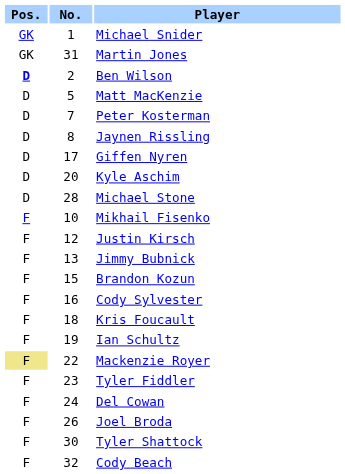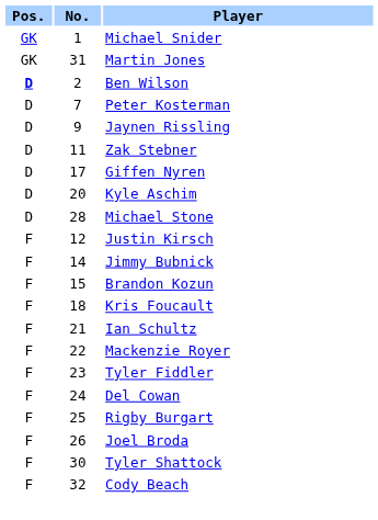- row: D | 5 | Matt MacKenzie
Jaynen Rissling | No.: 8 -> 9
+ row: D | 11 | Zak Stebner
- row: F | 10 | Mikhail Fisenko
Jimmy Bubnick | No.: 13 -> 14
- row: F | 16 | Cody Sylvester
Ian Schultz | No.: 19 -> 21
Mackenzie Royer | Pos.: khaki background -> no background
+ row: F | 25 | Rigby Burgart
